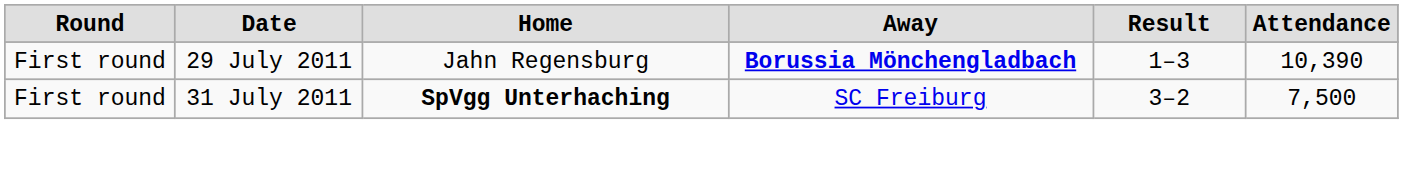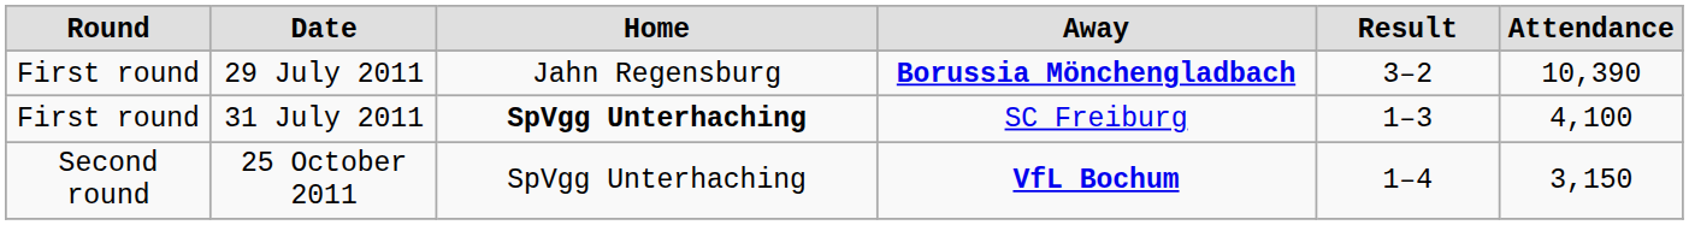29 July 2011 | Result: 1–3 -> 3–2
31 July 2011 | Result: 3–2 -> 1–3
31 July 2011 | Attendance: 7,500 -> 4,100
+ row: Second round | 25 October 2011 | SpVgg Unterhaching | VfL Bochum | 1–4 | 3,150
